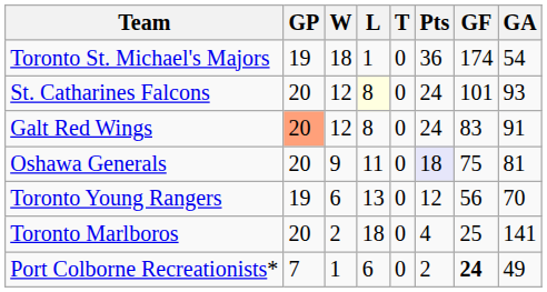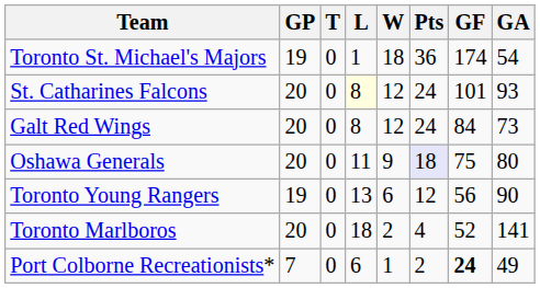columns swapped: W <-> T
Galt Red Wings | GP: lightsalmon background -> no background
Galt Red Wings | GF: 83 -> 84
Galt Red Wings | GA: 91 -> 73
Oshawa Generals | GA: 81 -> 80
Toronto Young Rangers | GA: 70 -> 90
Toronto Marlboros | GF: 25 -> 52
